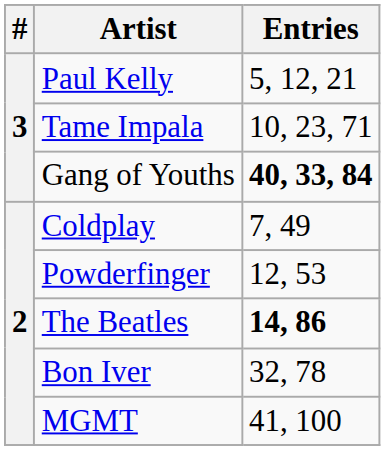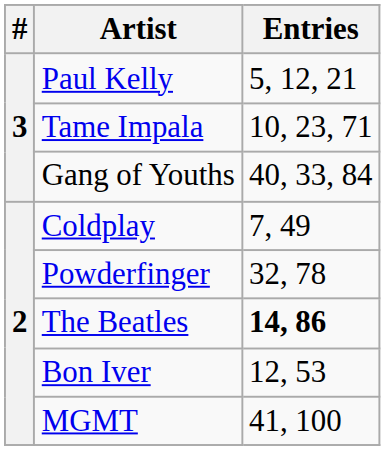Gang of Youths | Entries: bold -> normal
Powderfinger | Entries: 12, 53 -> 32, 78
Bon Iver | Entries: 32, 78 -> 12, 53
